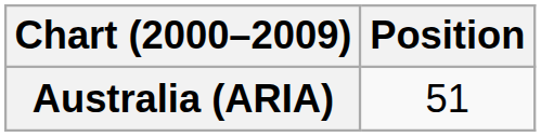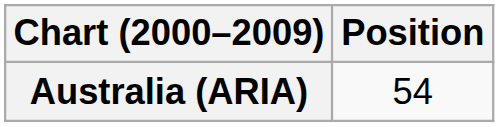Australia (ARIA) | Position: 51 -> 54
